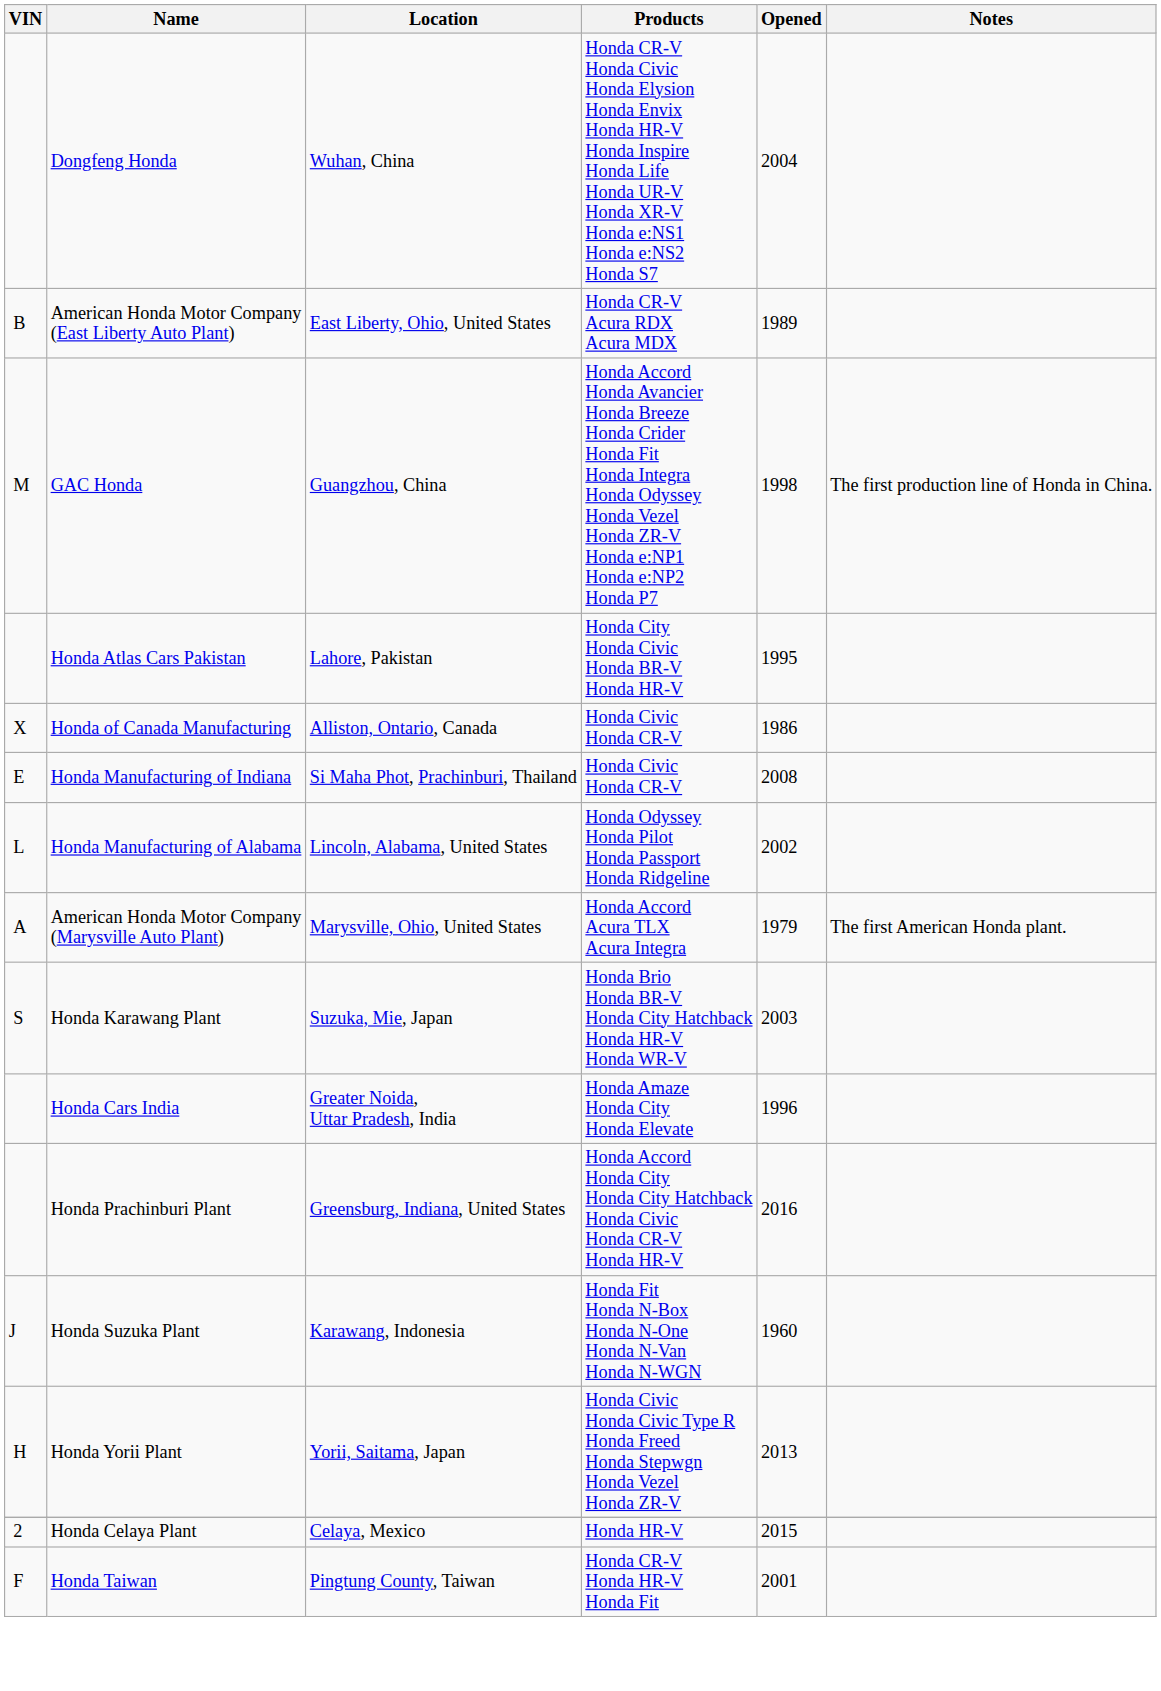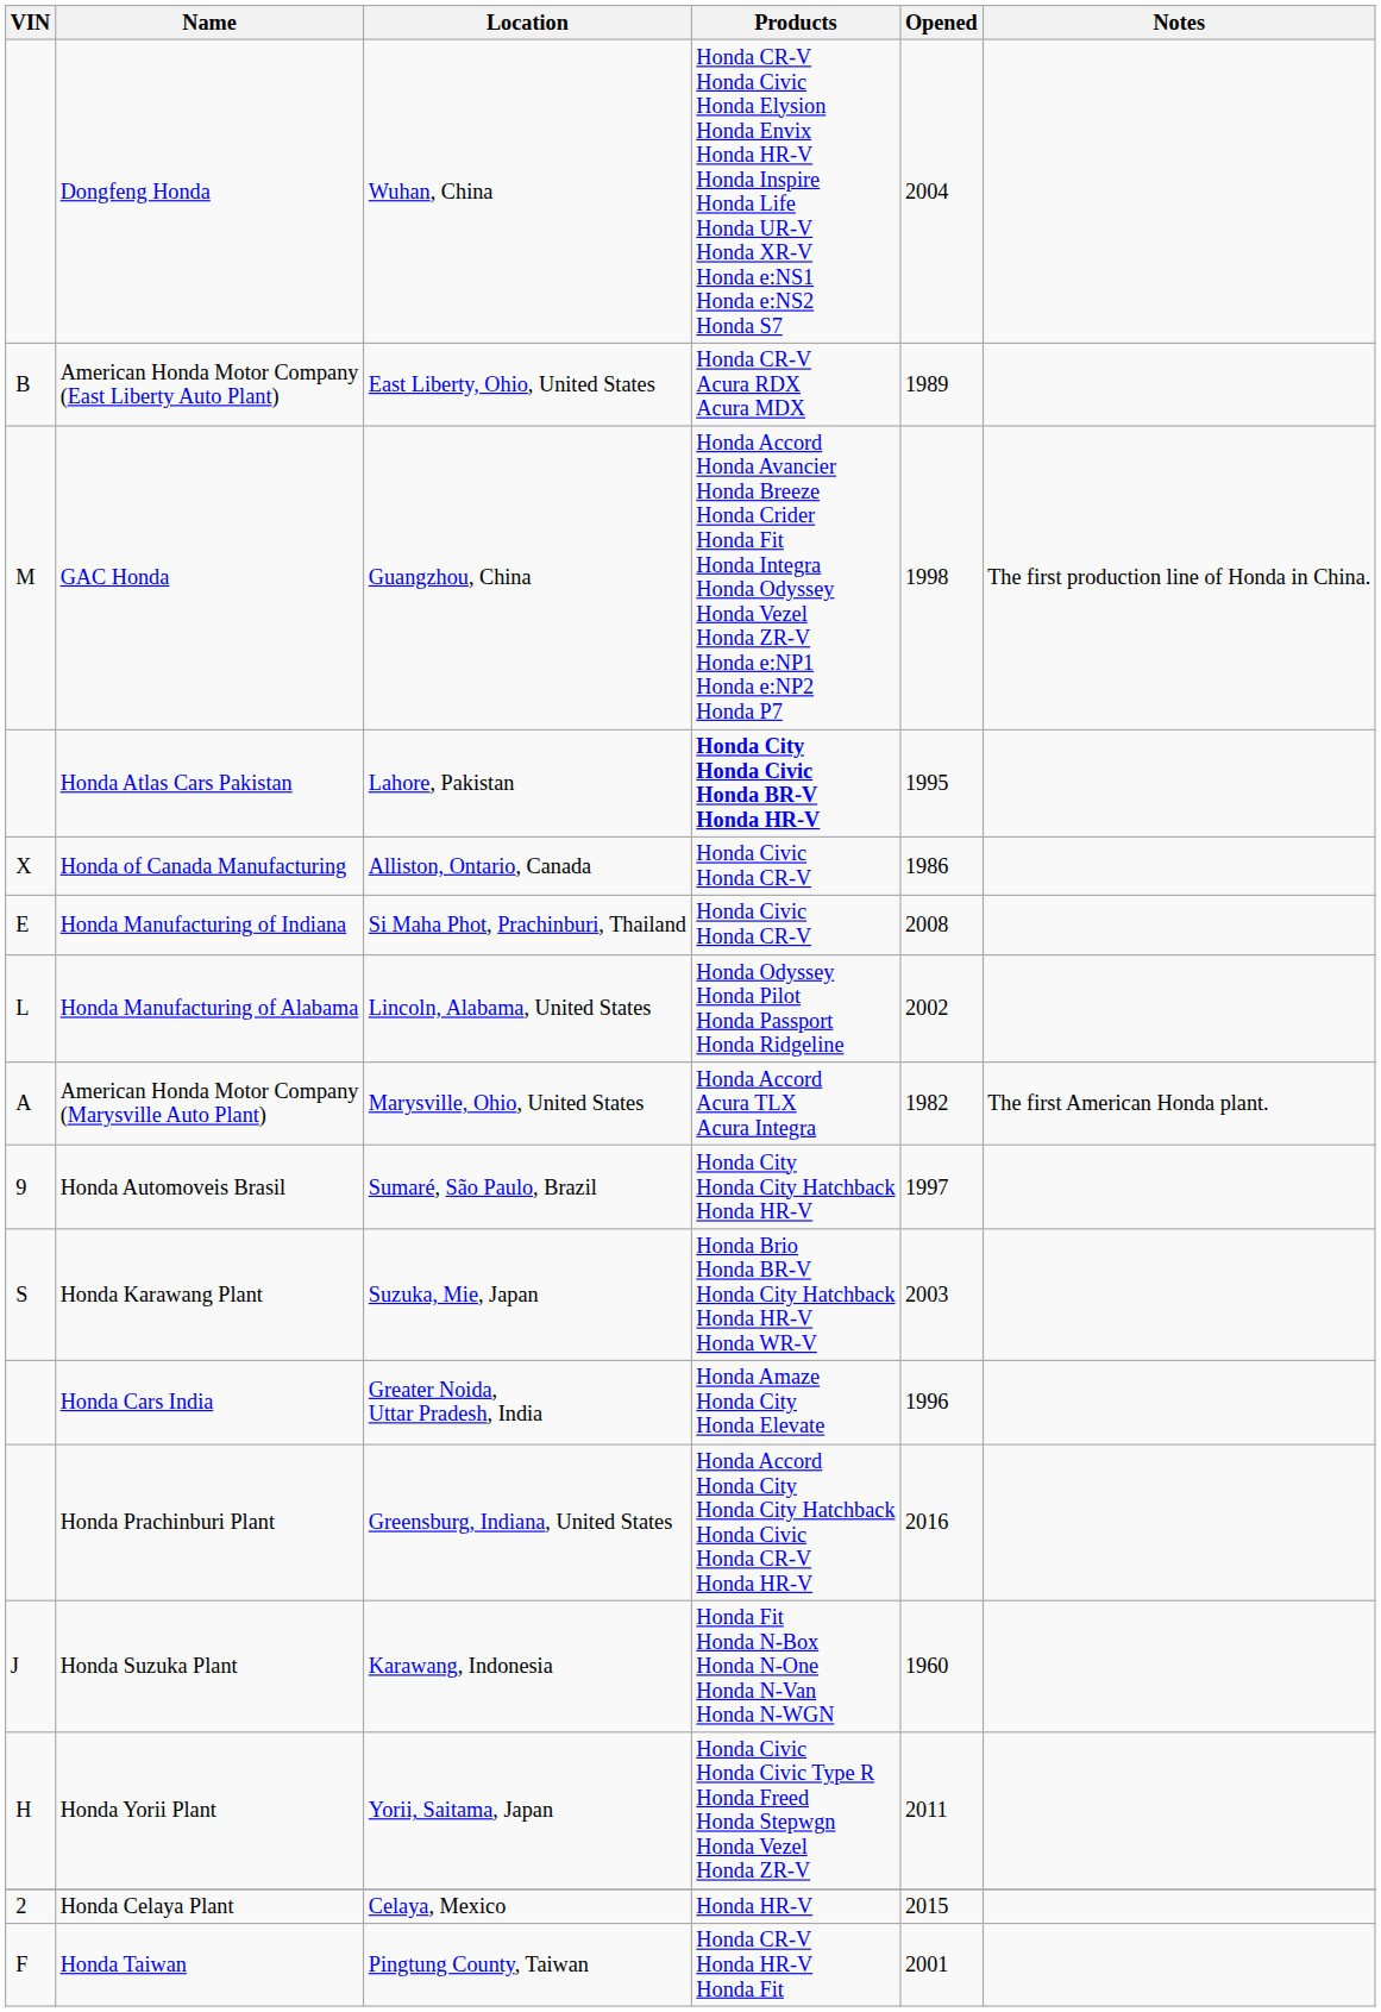Honda Atlas Cars Pakistan | Products: normal -> bold
American Honda Motor Company (Marysville Auto Plant) | Opened: 1979 -> 1982
+ row: 9 | Honda Automoveis Brasil | Sumaré, São Paulo, Brazil | Honda City Honda City Hatchback Honda HR-V | 1997
Honda Yorii Plant | Opened: 2013 -> 2011
